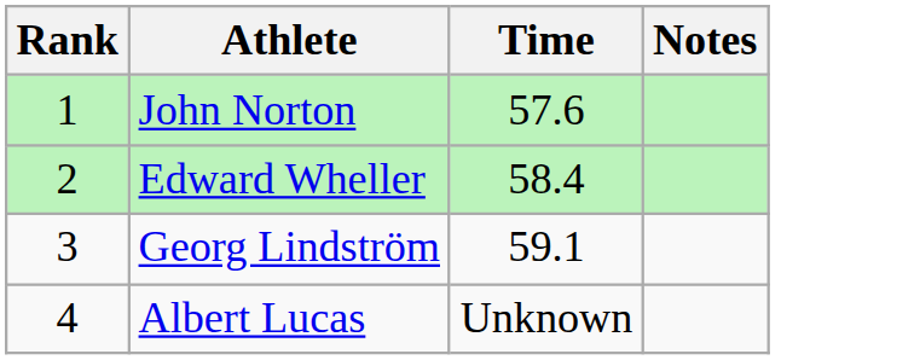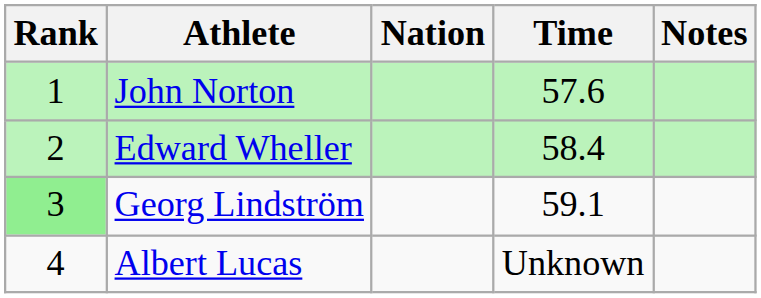+ column: Nation
Georg Lindström | Rank: no background -> lightgreen background
